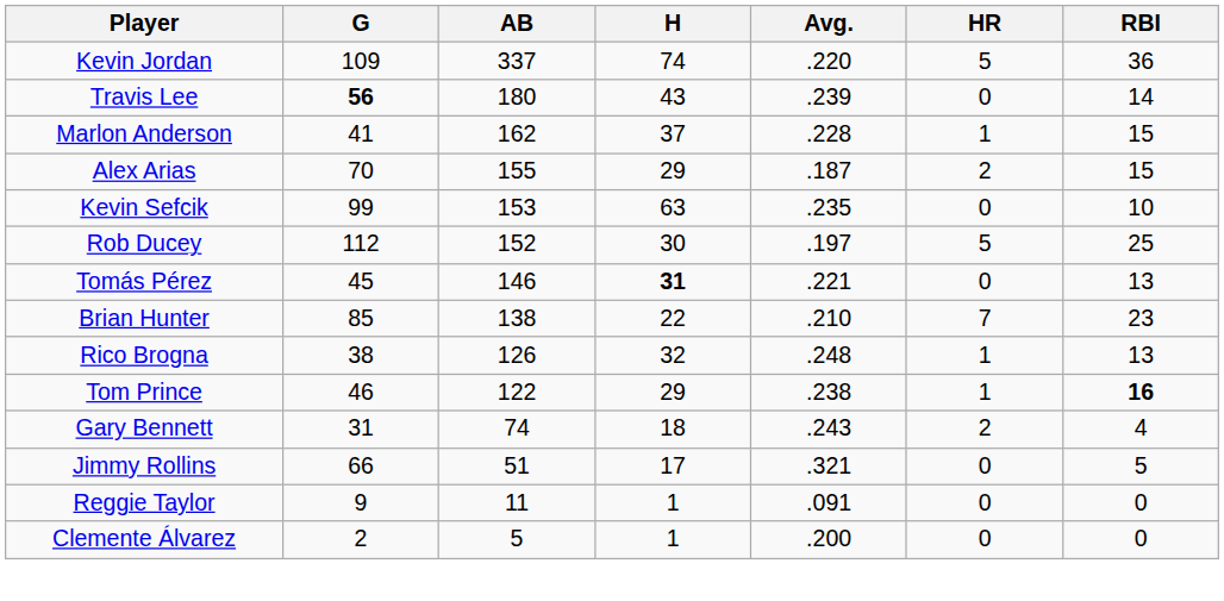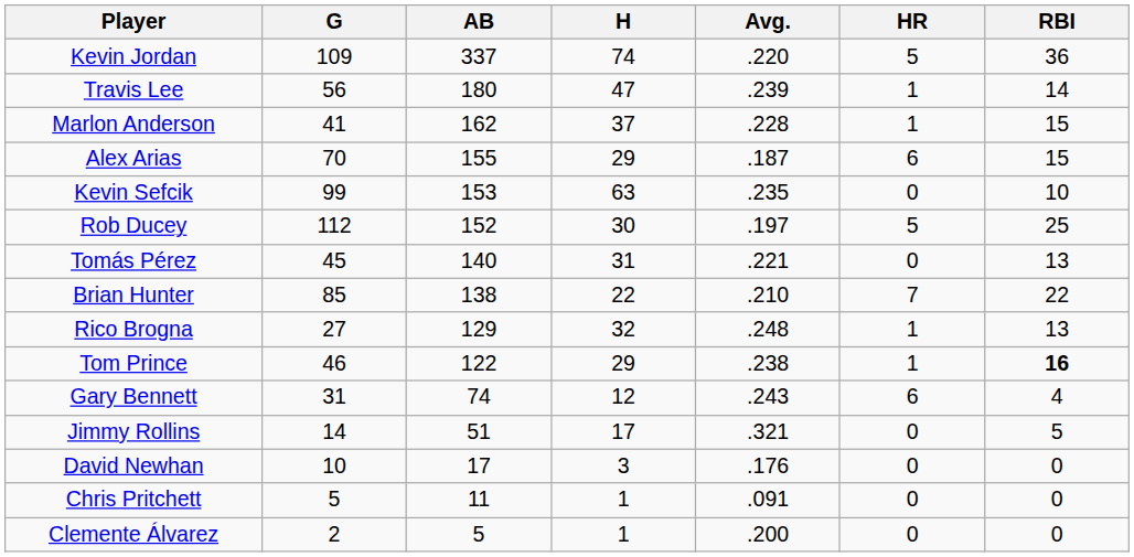Travis Lee | G: bold -> normal
Travis Lee | H: 43 -> 47
Travis Lee | HR: 0 -> 1
Alex Arias | HR: 2 -> 6
Tomás Pérez | AB: 146 -> 140
Tomás Pérez | H: bold -> normal
Brian Hunter | RBI: 23 -> 22
Rico Brogna | G: 38 -> 27
Rico Brogna | AB: 126 -> 129
Gary Bennett | H: 18 -> 12
Gary Bennett | HR: 2 -> 6
Jimmy Rollins | G: 66 -> 14
+ row: David Newhan | 10 | 17 | 3 | .176 | 0 | 0
+ row: Chris Pritchett | 5 | 11 | 1 | .091 | 0 | 0
- row: Reggie Taylor | 9 | 11 | 1 | .091 | 0 | 0
